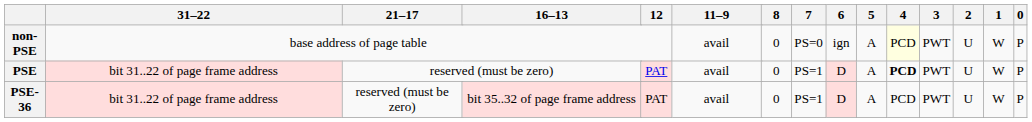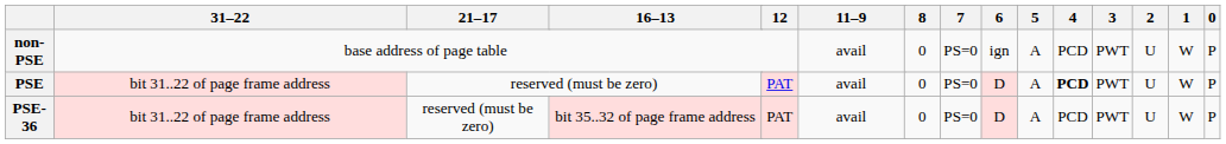non-PSE | 4: lightyellow background -> no background
PSE | 7: PS=1 -> PS=0
PSE-36 | 7: PS=1 -> PS=0
